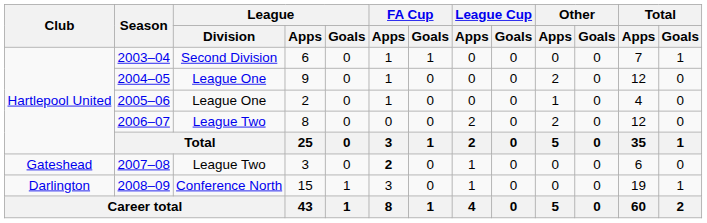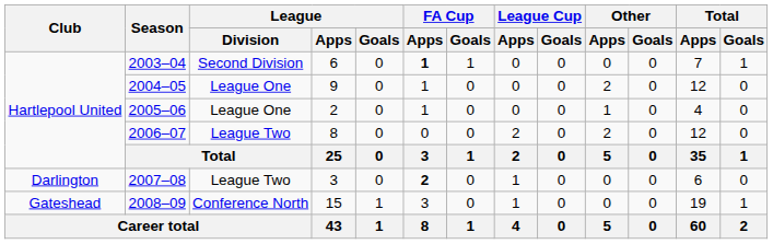2003–04 | FA Cup / Apps: normal -> bold
2007–08 | Club: Gateshead -> Darlington
2008–09 | Club: Darlington -> Gateshead
